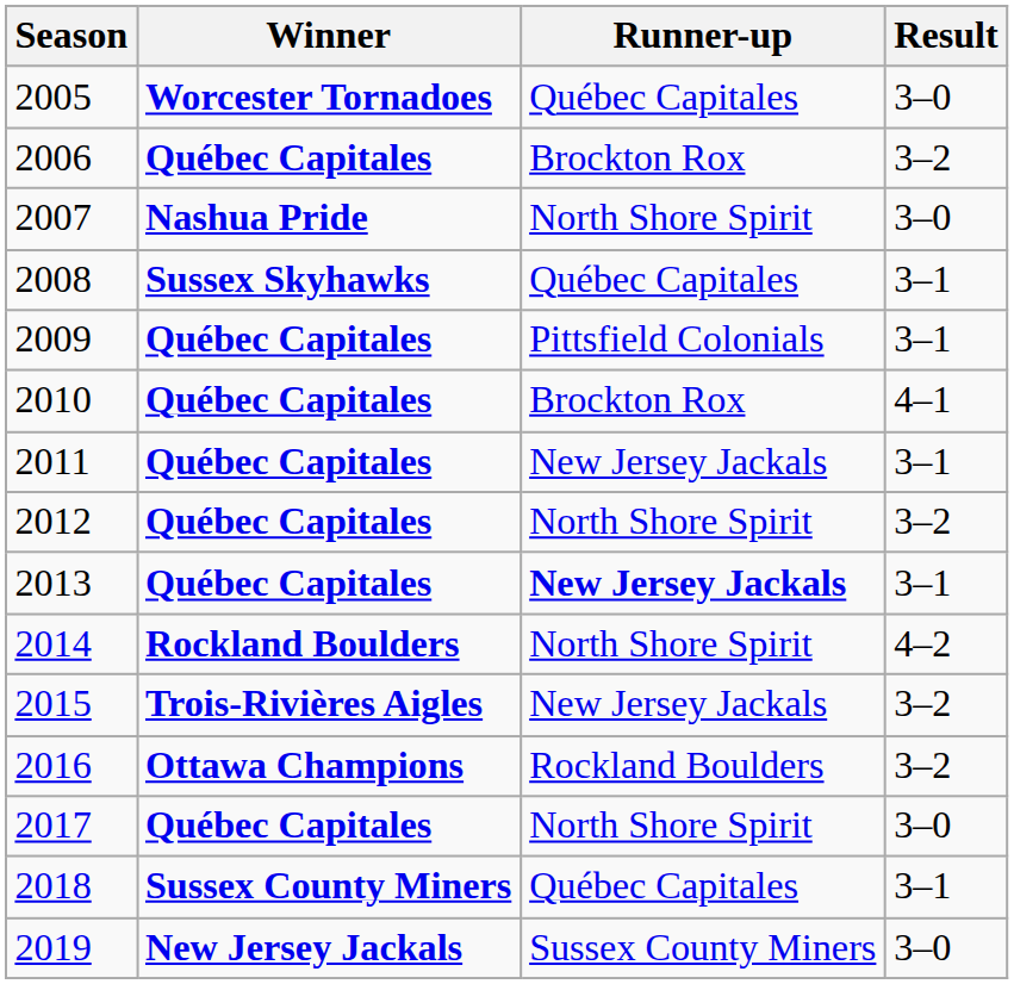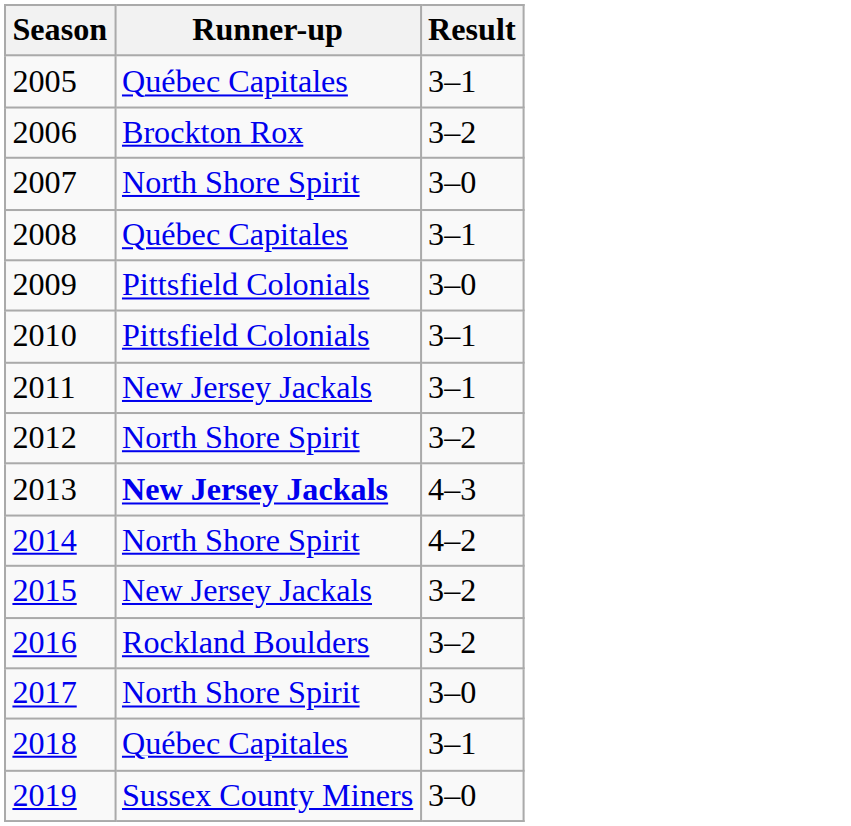- column: Winner | Worcester Tornadoes | Québec Capitales | Nashua Pride | Sussex Skyhawks | Québec Capitales | Québec Capitales | Québec Capitales | Québec Capitales | Québec Capitales | Rockland Boulders | Trois-Rivières Aigles | Ottawa Champions | Québec Capitales | Sussex County Miners | New Jersey Jackals
2005 | Result: 3–0 -> 3–1
2009 | Result: 3–1 -> 3–0
2010 | Runner-up: Brockton Rox -> Pittsfield Colonials
2010 | Result: 4–1 -> 3–1
2013 | Result: 3–1 -> 4–3
